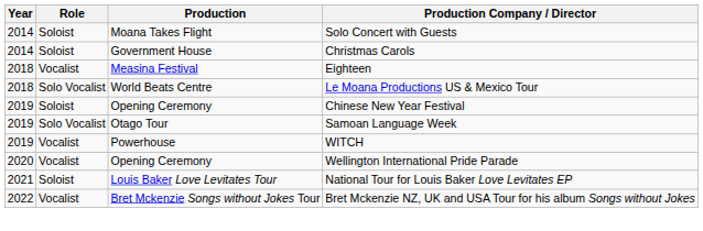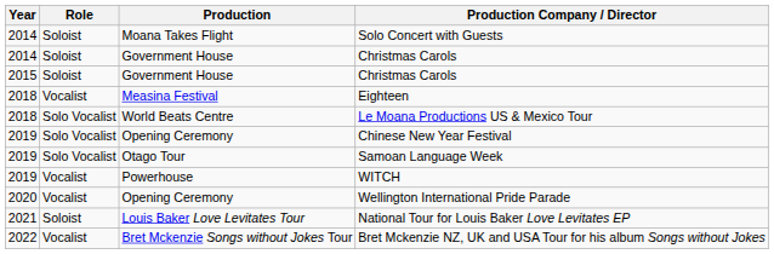+ row: 2015 | Soloist | Government House | Christmas Carols
Chinese New Year Festival | Role: Soloist -> Solo Vocalist
